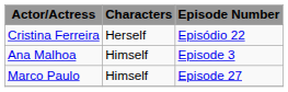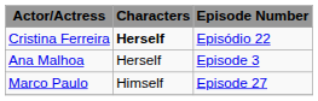Cristina Ferreira | Characters: normal -> bold
Ana Malhoa | Characters: Himself -> Herself
